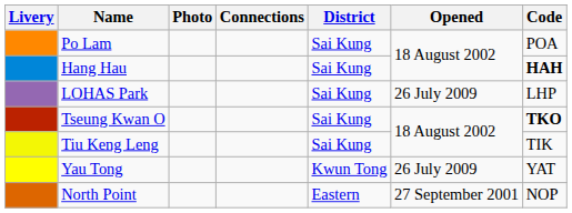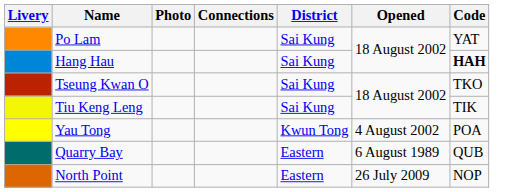Po Lam | Code: POA -> YAT
- row: LOHAS Park | Sai Kung | 26 July 2009 | LHP
Tseung Kwan O | Code: bold -> normal
Yau Tong | Opened: 26 July 2009 -> 4 August 2002
Yau Tong | Code: YAT -> POA
+ row: Quarry Bay | Eastern | 6 August 1989 | QUB
North Point | Opened: 27 September 2001 -> 26 July 2009
